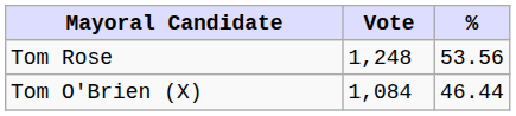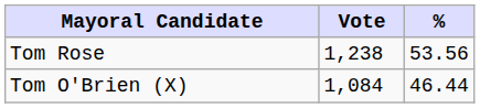Tom Rose | Vote: 1,248 -> 1,238
